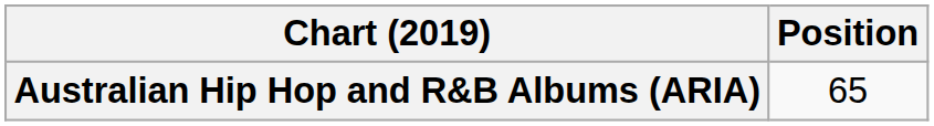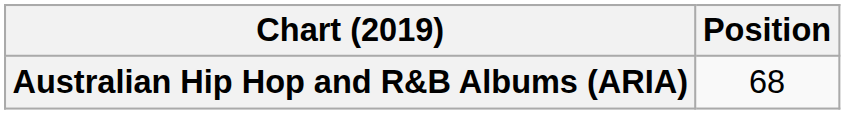Australian Hip Hop and R&B Albums (ARIA) | Position: 65 -> 68
